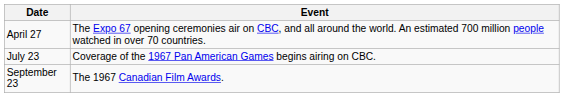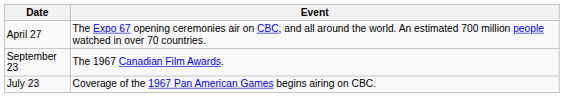rows swapped: July 23 <-> September 23
